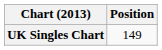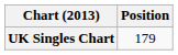UK Singles Chart | Position: 149 -> 179
